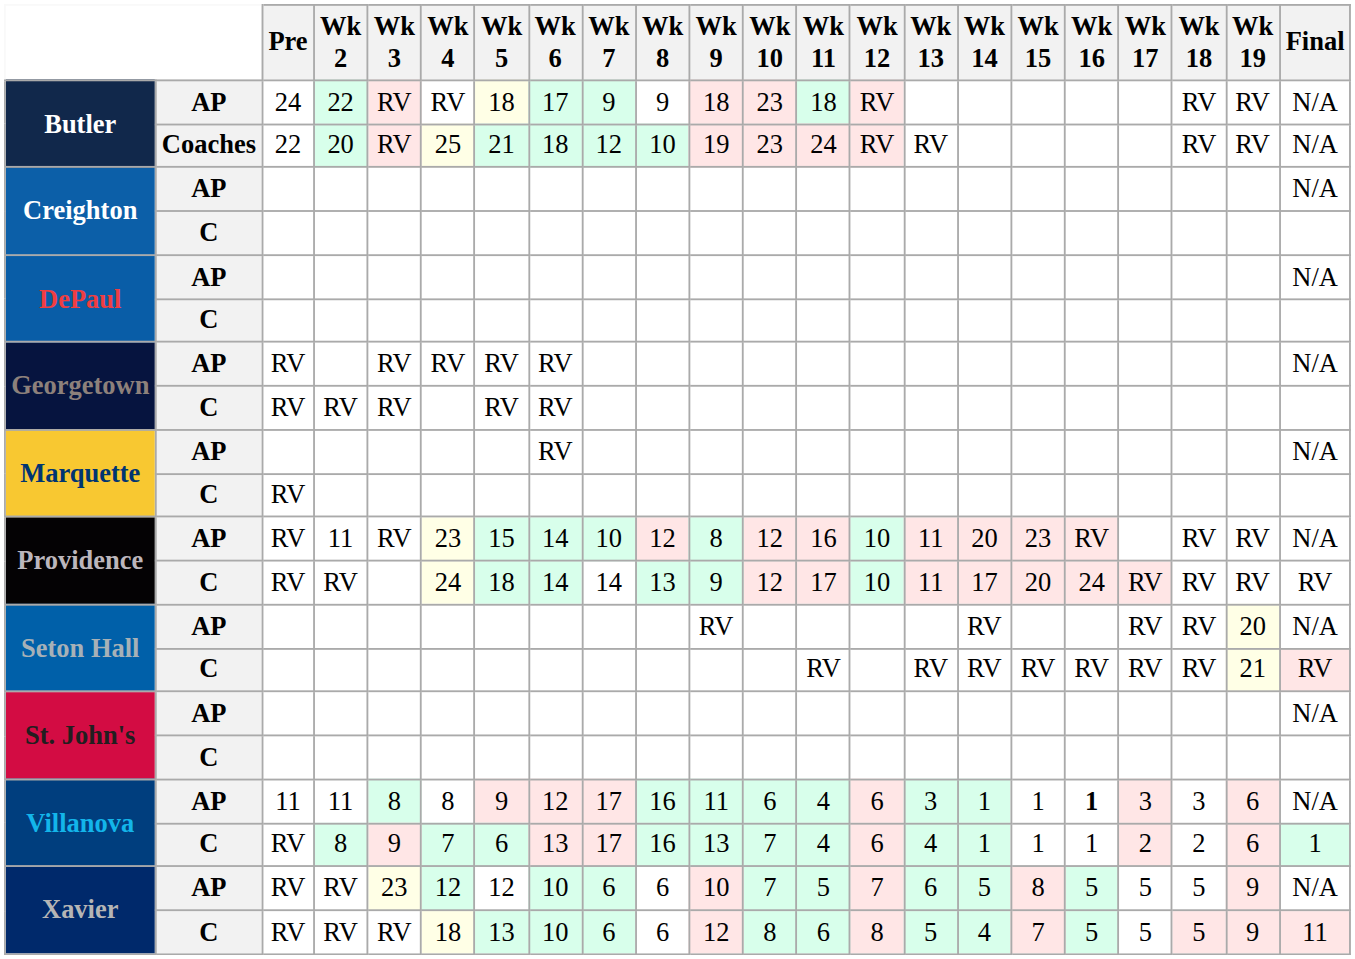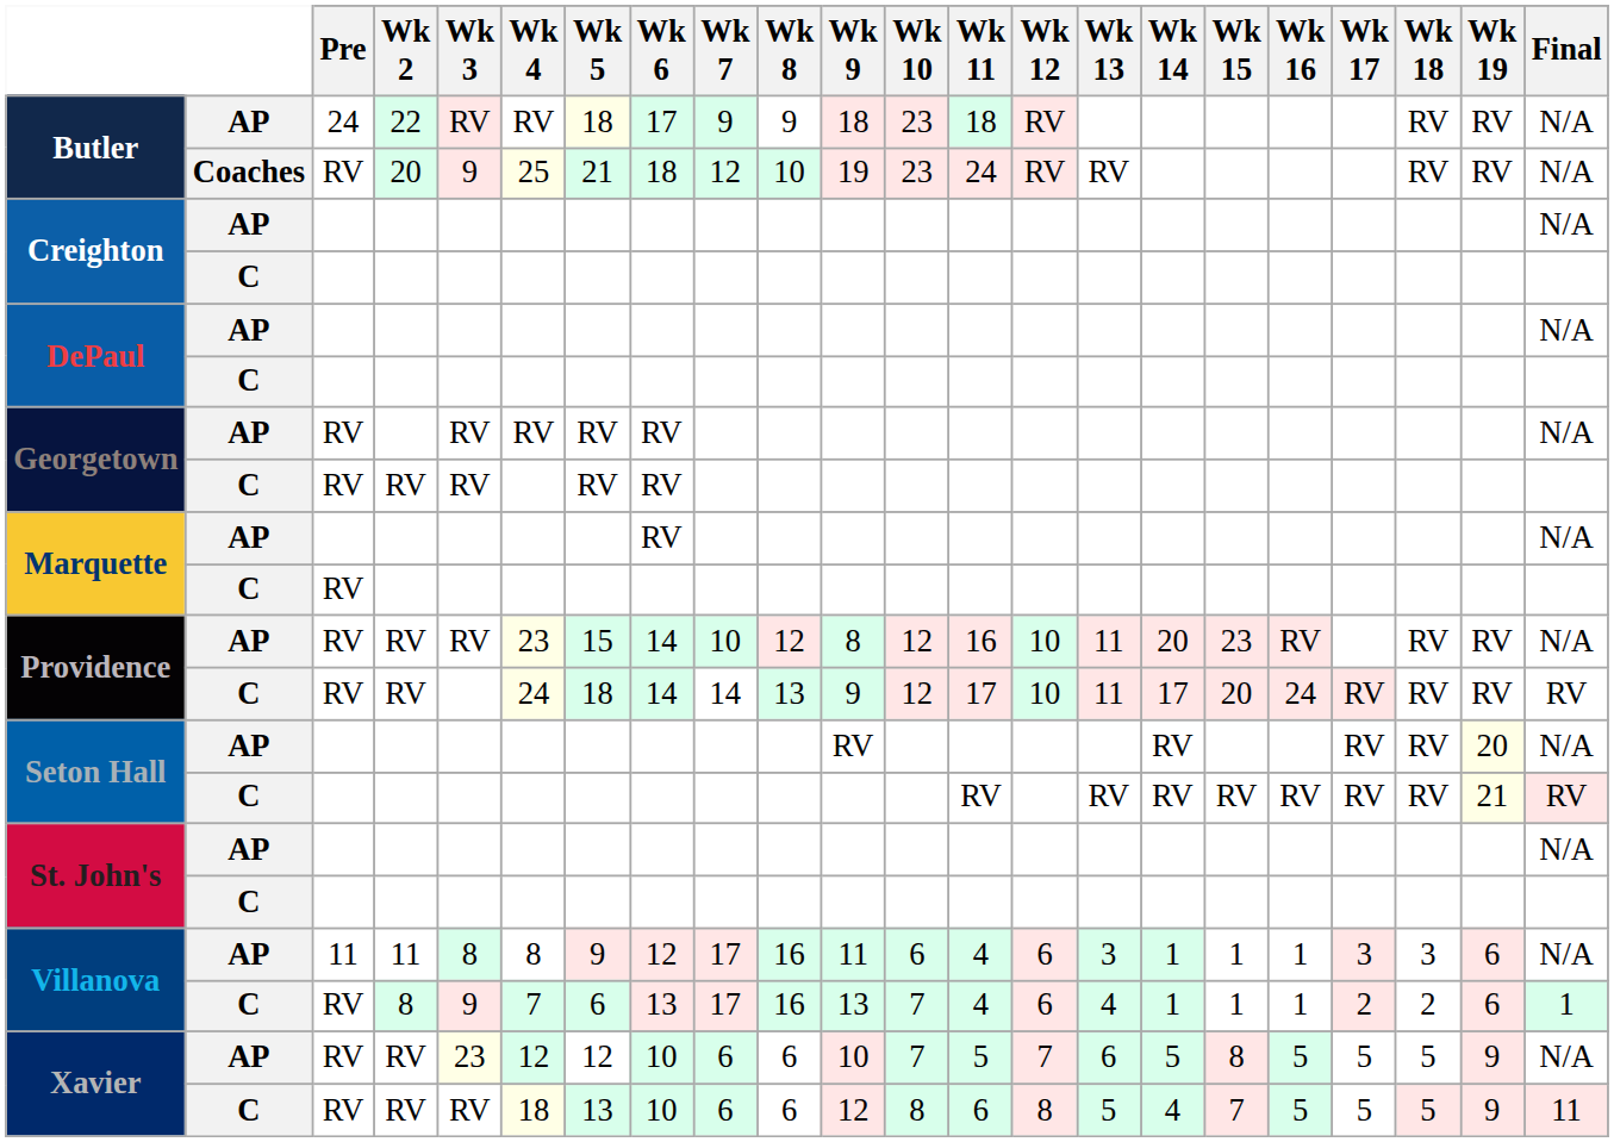Butler / Coaches | Pre: 22 -> RV
Butler / Coaches | Wk 3: RV -> 9
Providence / AP | Wk 2: 11 -> RV
Villanova / AP | Wk 16: bold -> normal
